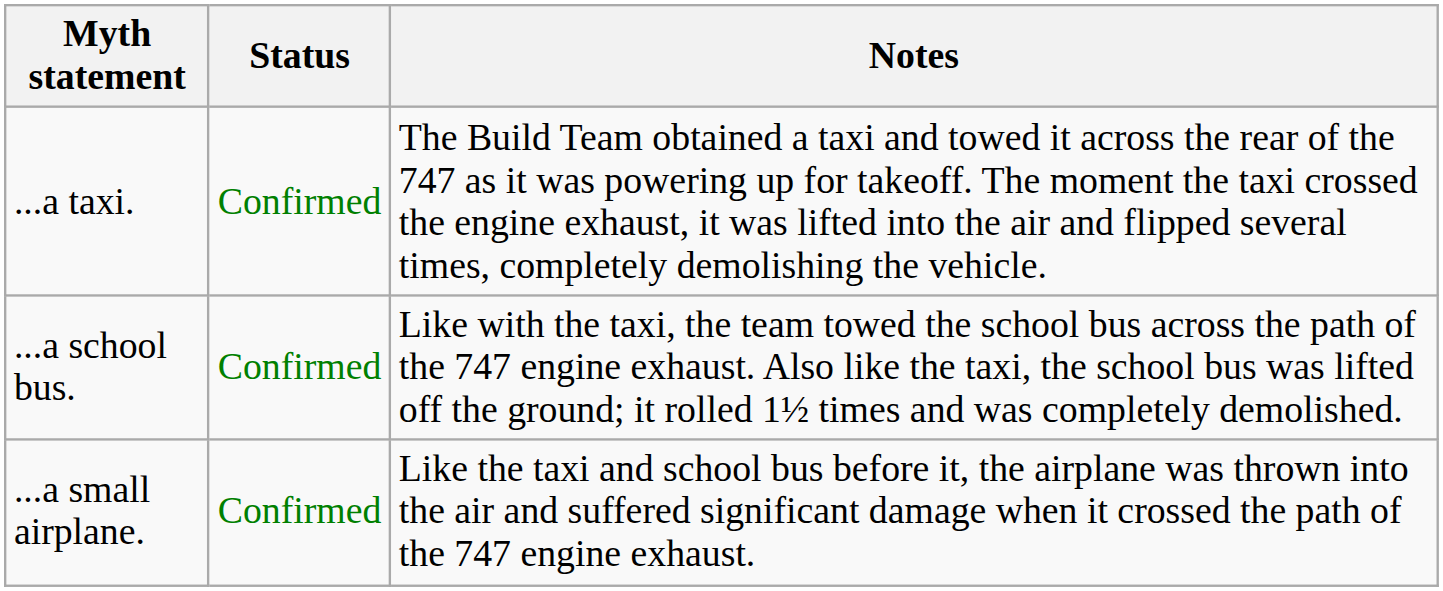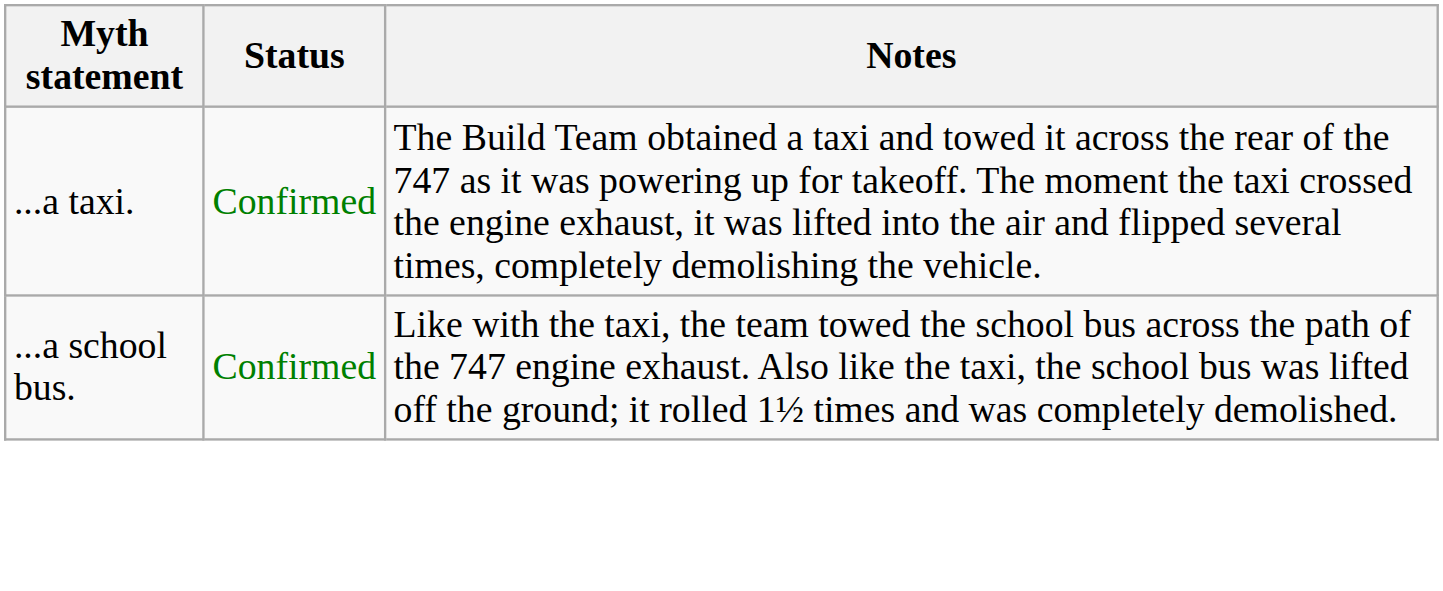- row: ...a small airplane. | Confirmed | Like the taxi and school bus before it, the airplane was thrown into the air and suffered significant damage when it crossed the path of the 747 engine exhaust.
